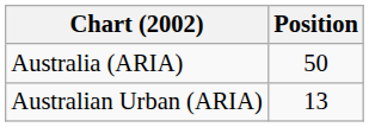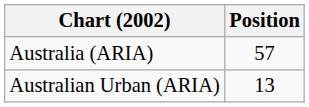Australia (ARIA) | Position: 50 -> 57
